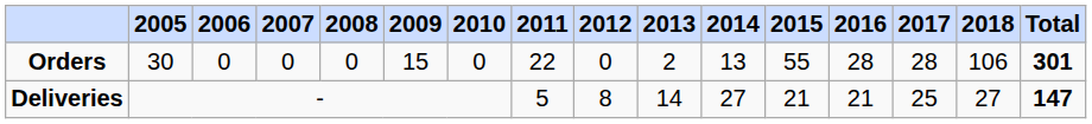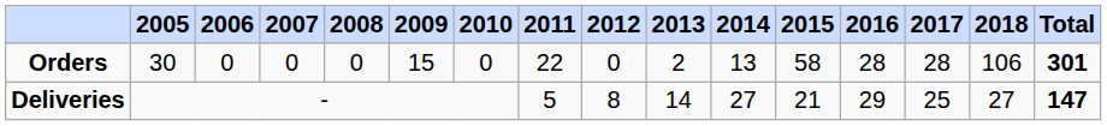Orders | column 12: 55 -> 58
Deliveries | column 13: 21 -> 29
